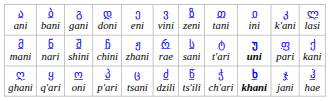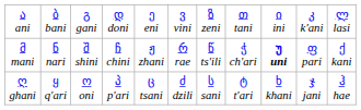მ mani | column 7: ს sani -> წ ts'ili
მ mani | column 8: ტ t'ari -> ჭ ch'ari
ღ ghani | column 7: წ ts'ili -> ს sani
ღ ghani | column 8: ჭ ch'ari -> ტ t'ari
ღ ghani | column 9: bold -> normal
